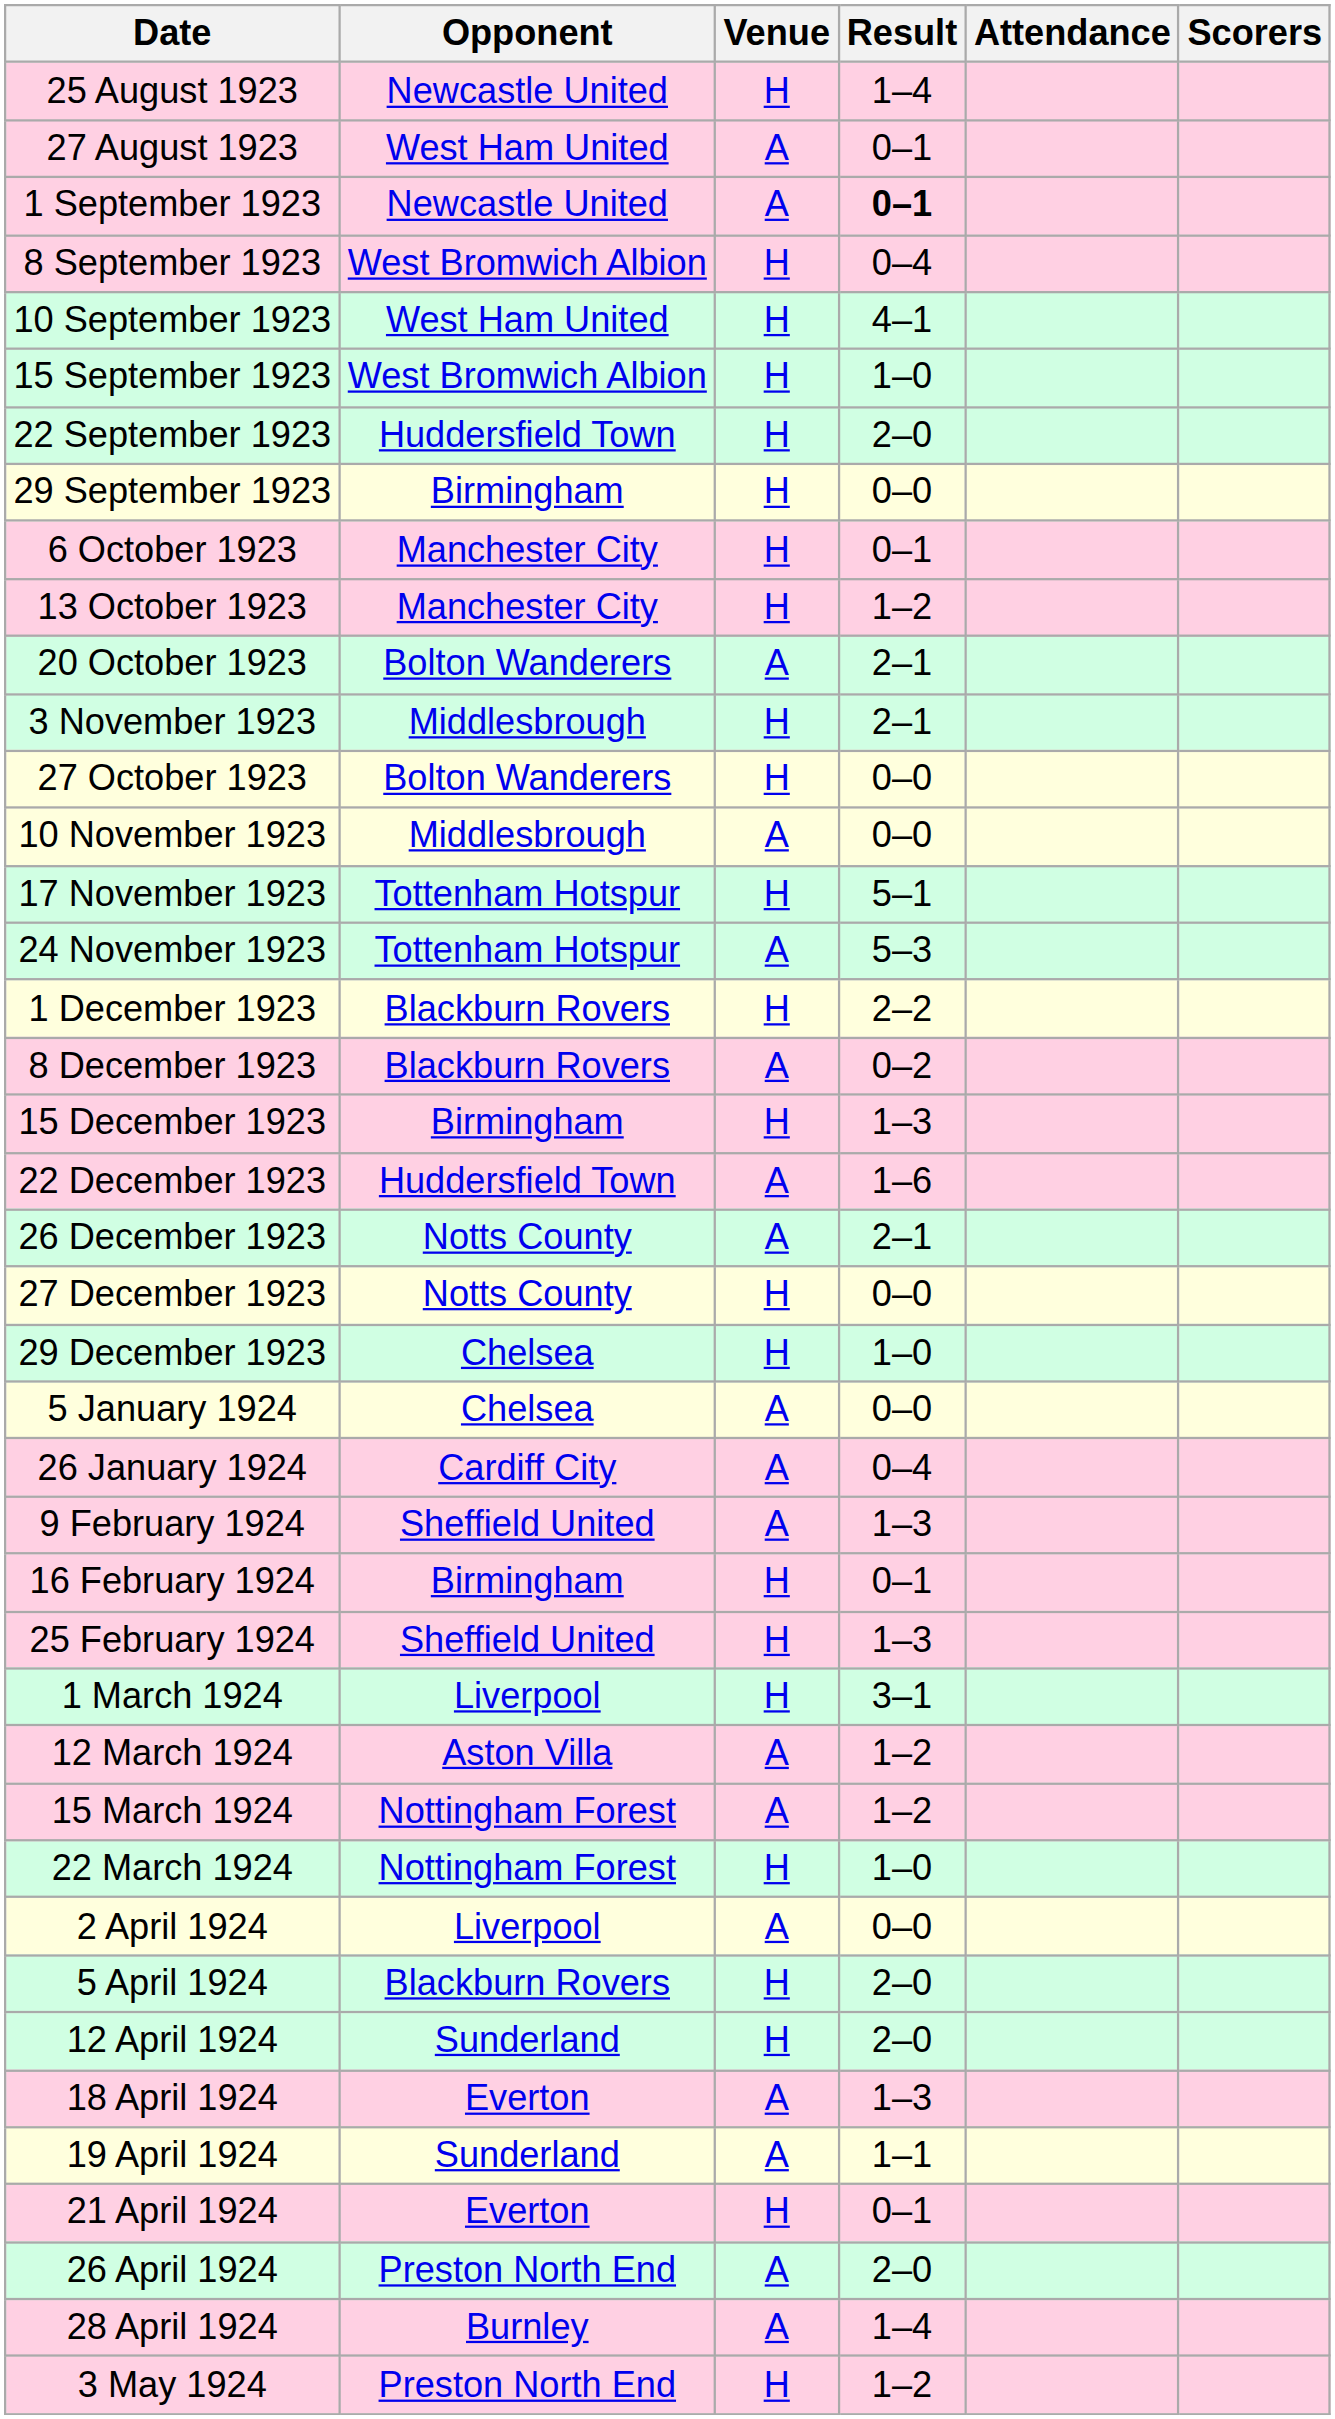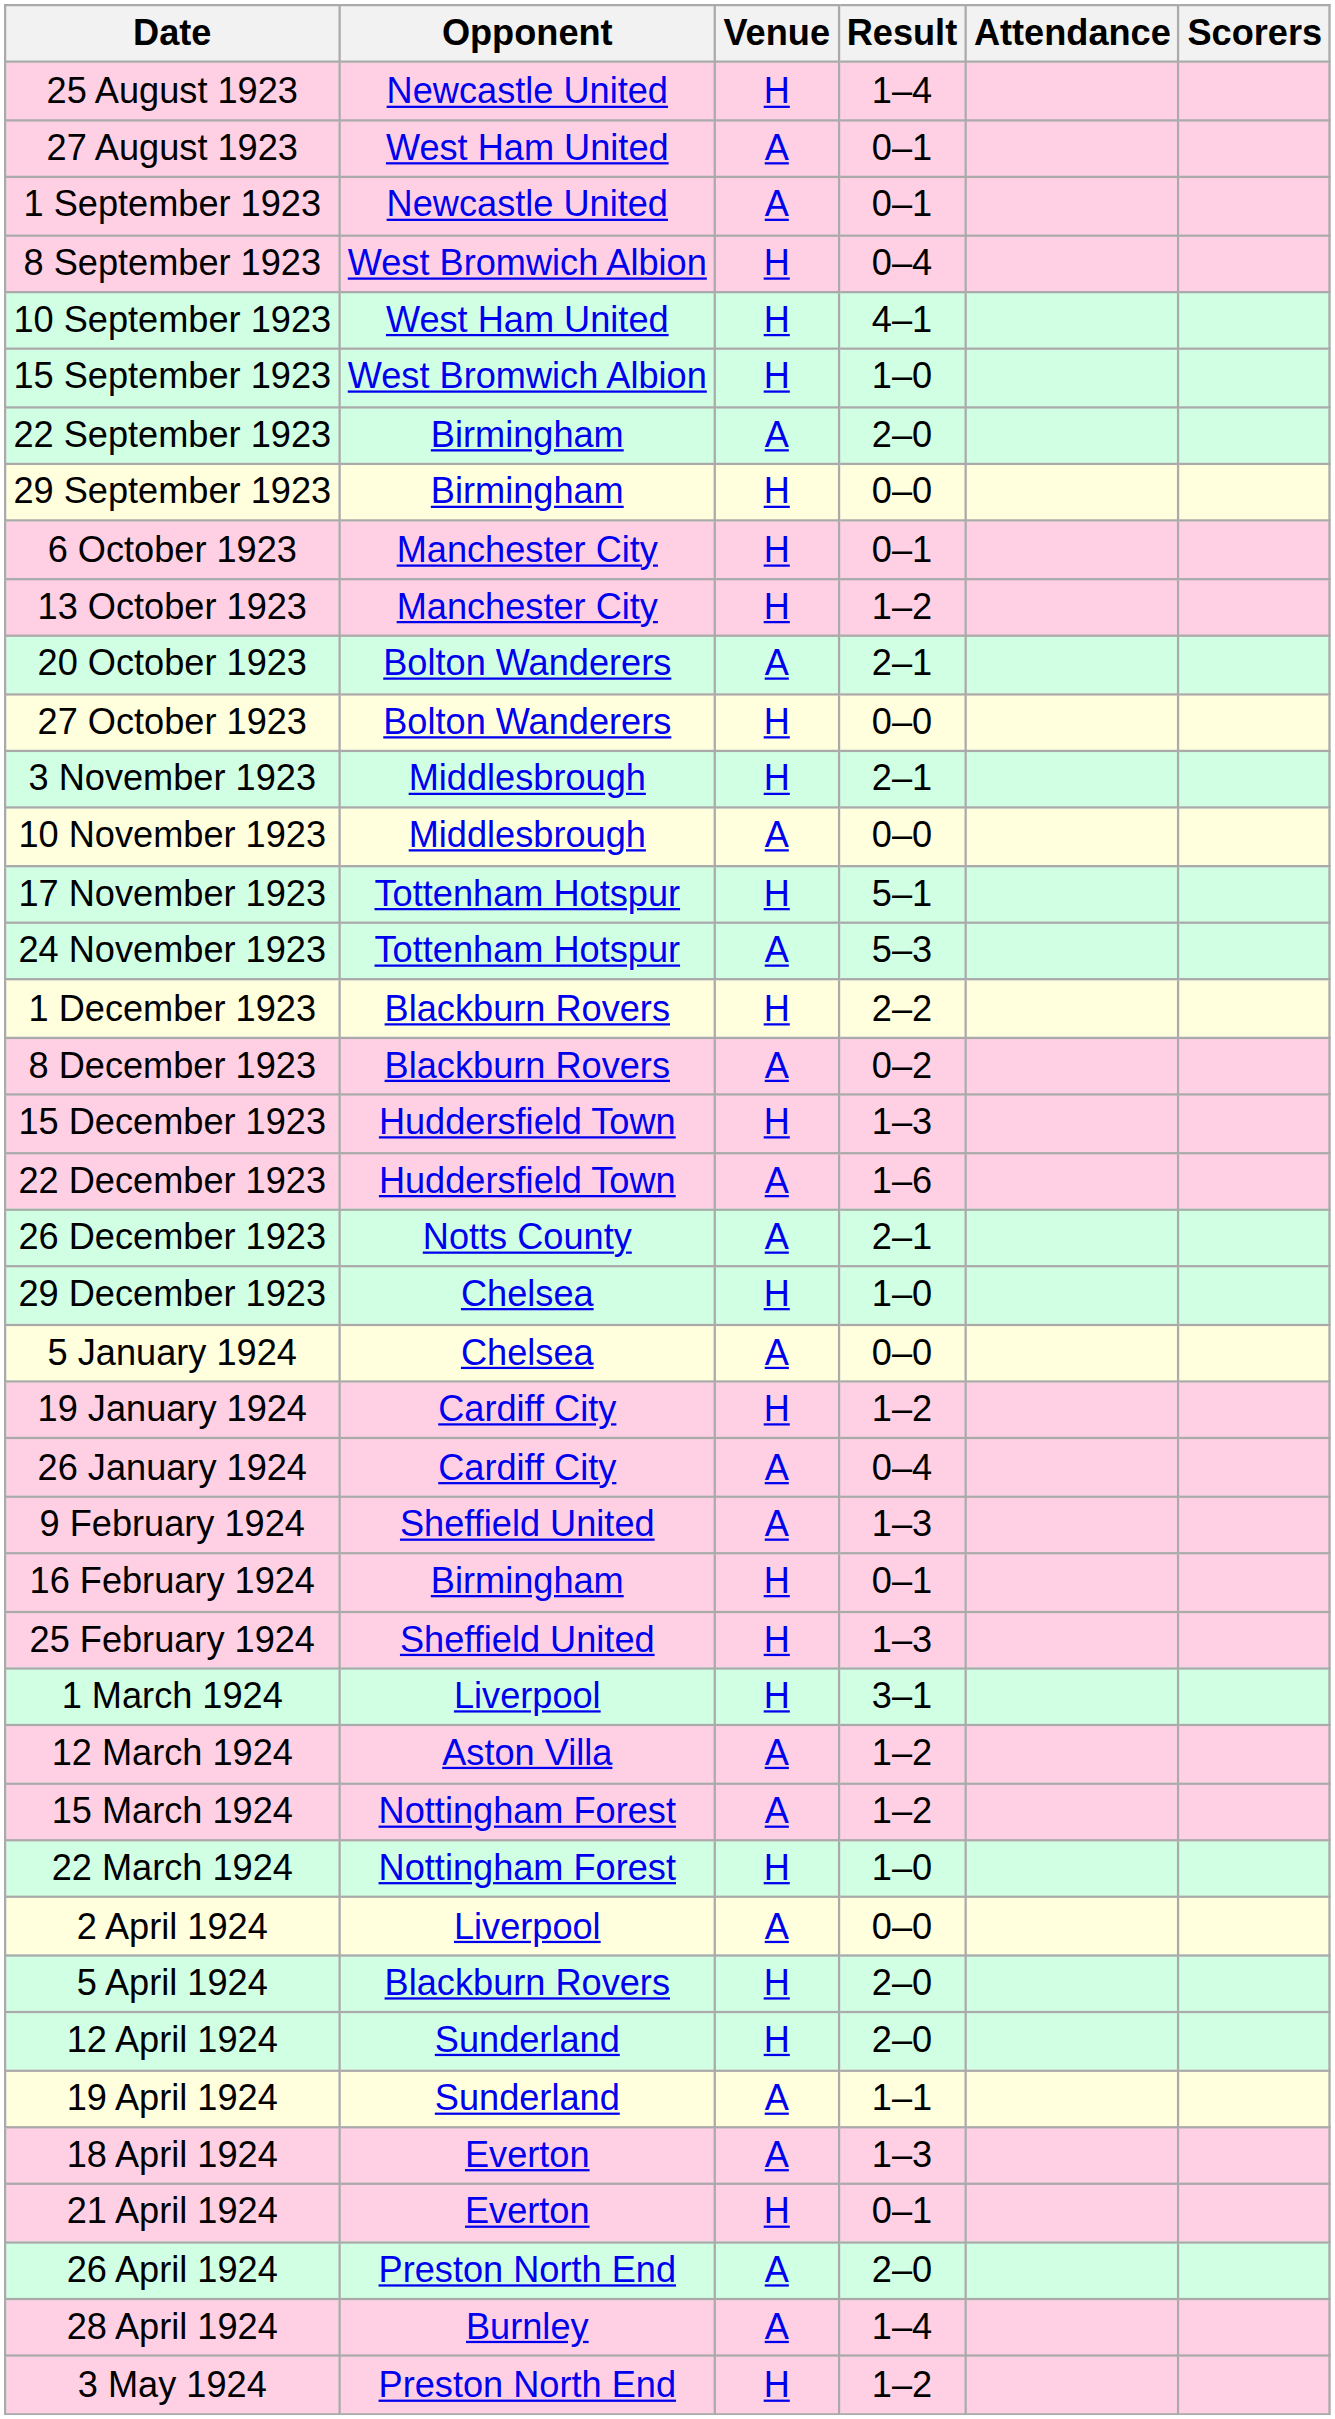1 September 1923 | Result: bold -> normal
22 September 1923 | Opponent: Huddersfield Town -> Birmingham
22 September 1923 | Venue: H -> A
rows swapped: 27 October 1923 <-> 3 November 1923
15 December 1923 | Opponent: Birmingham -> Huddersfield Town
- row: 27 December 1923 | Notts County | H | 0–0
+ row: 19 January 1924 | Cardiff City | H | 1–2
rows swapped: 18 April 1924 <-> 19 April 1924
